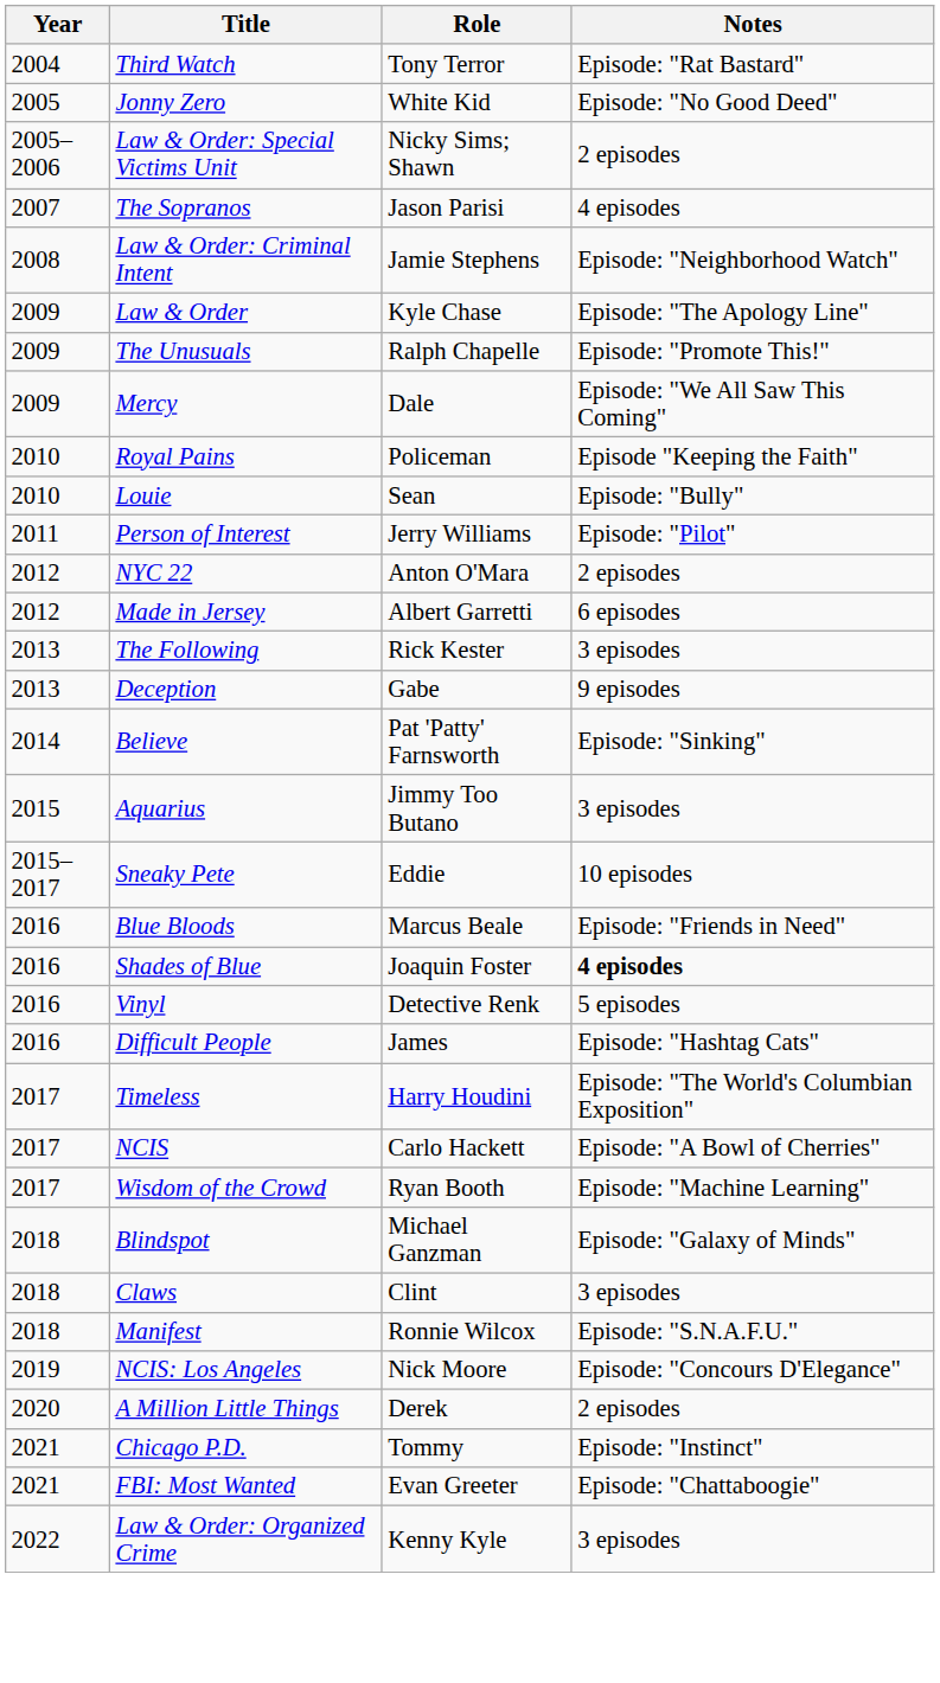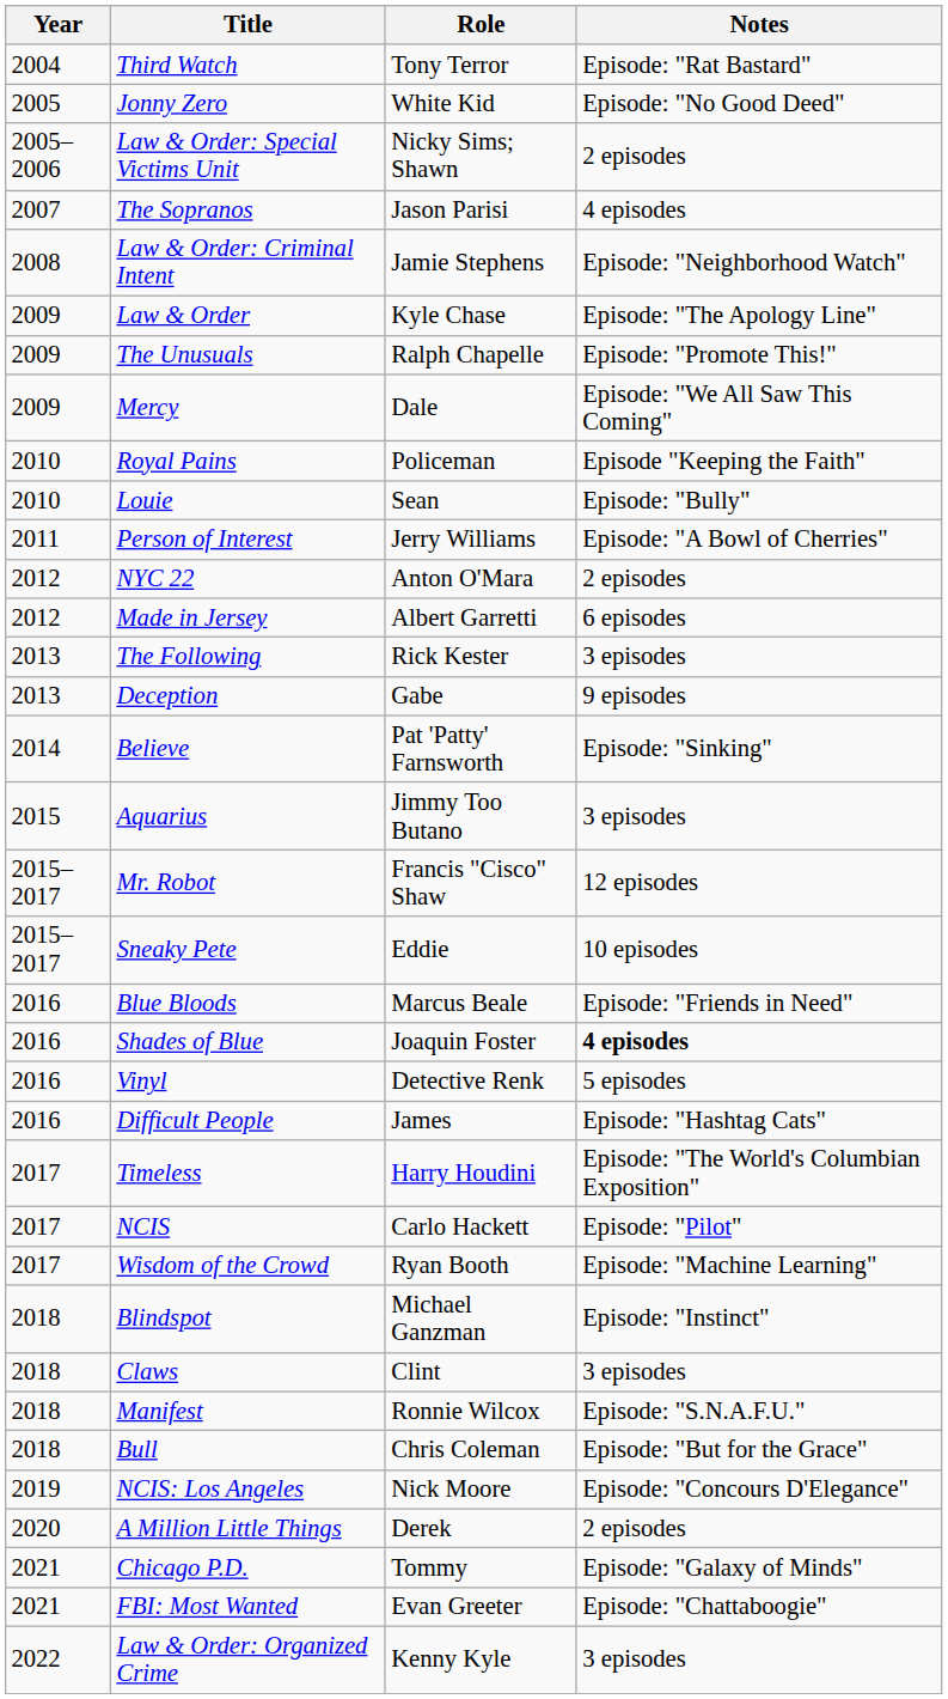Person of Interest | Notes: Episode: "Pilot" -> Episode: "A Bowl of Cherries"
+ row: 2015–2017 | Mr. Robot | Francis "Cisco" Shaw | 12 episodes
NCIS | Notes: Episode: "A Bowl of Cherries" -> Episode: "Pilot"
Blindspot | Notes: Episode: "Galaxy of Minds" -> Episode: "Instinct"
+ row: 2018 | Bull | Chris Coleman | Episode: "But for the Grace"
Chicago P.D. | Notes: Episode: "Instinct" -> Episode: "Galaxy of Minds"
